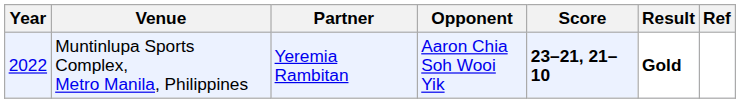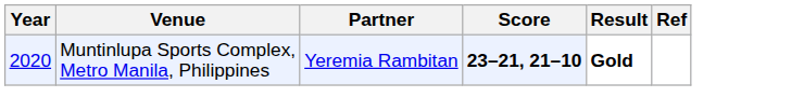- column: Opponent | Aaron Chia Soh Wooi Yik
Muntinlupa Sports Complex, Metro Manila, Philippines | Year: 2022 -> 2020
